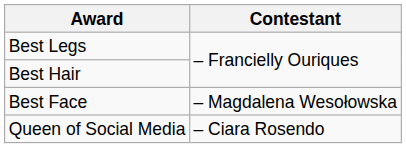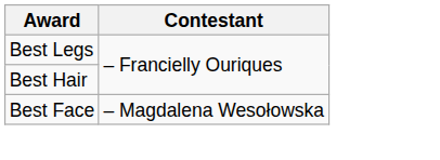- row: Queen of Social Media | – Ciara Rosendo
